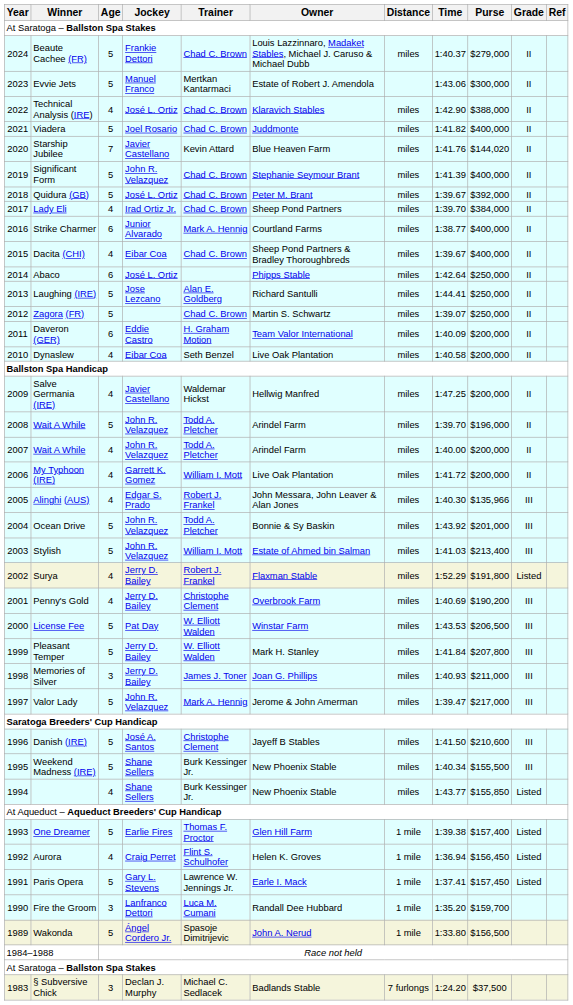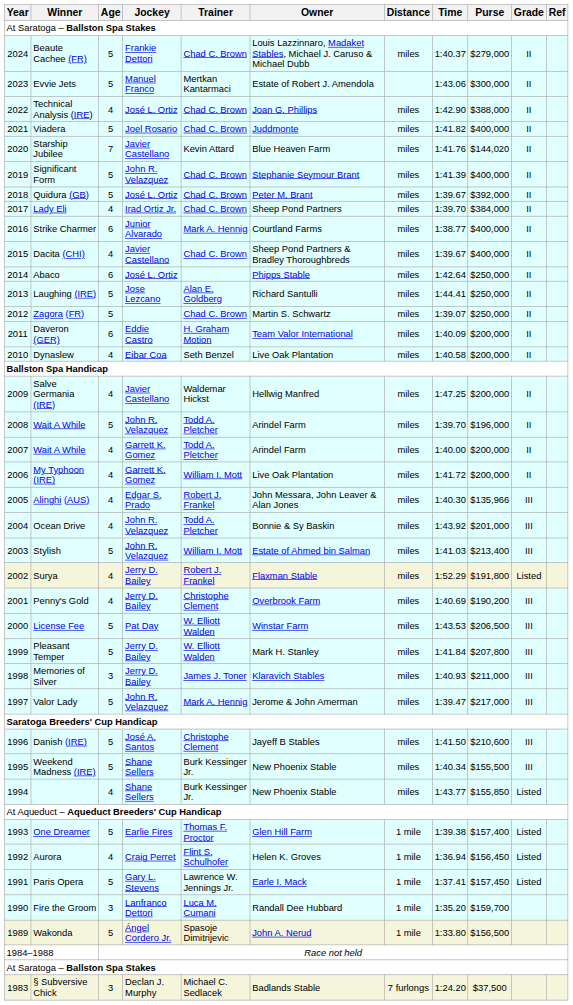Technical Analysis (IRE) | Owner: Klaravich Stables -> Joan G. Phillips
Dacita (CHI) | Jockey: Eibar Coa -> Javier Castellano
2007 / Wait A While | Jockey: John R. Velazquez -> Garrett K. Gomez
Ocean Drive | Age: 5 -> 4
Memories of Silver | Owner: Joan G. Phillips -> Klaravich Stables
